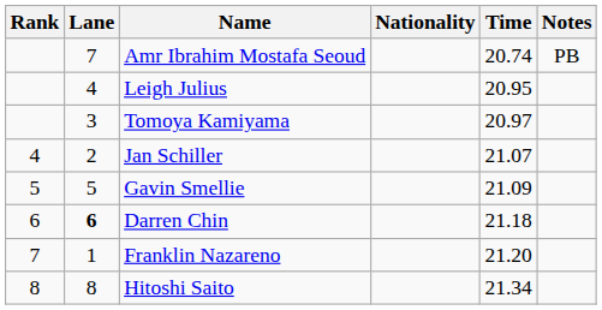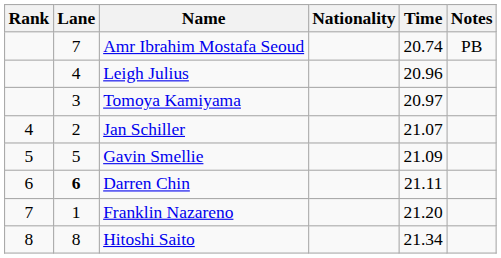Leigh Julius | Time: 20.95 -> 20.96
Darren Chin | Time: 21.18 -> 21.11
